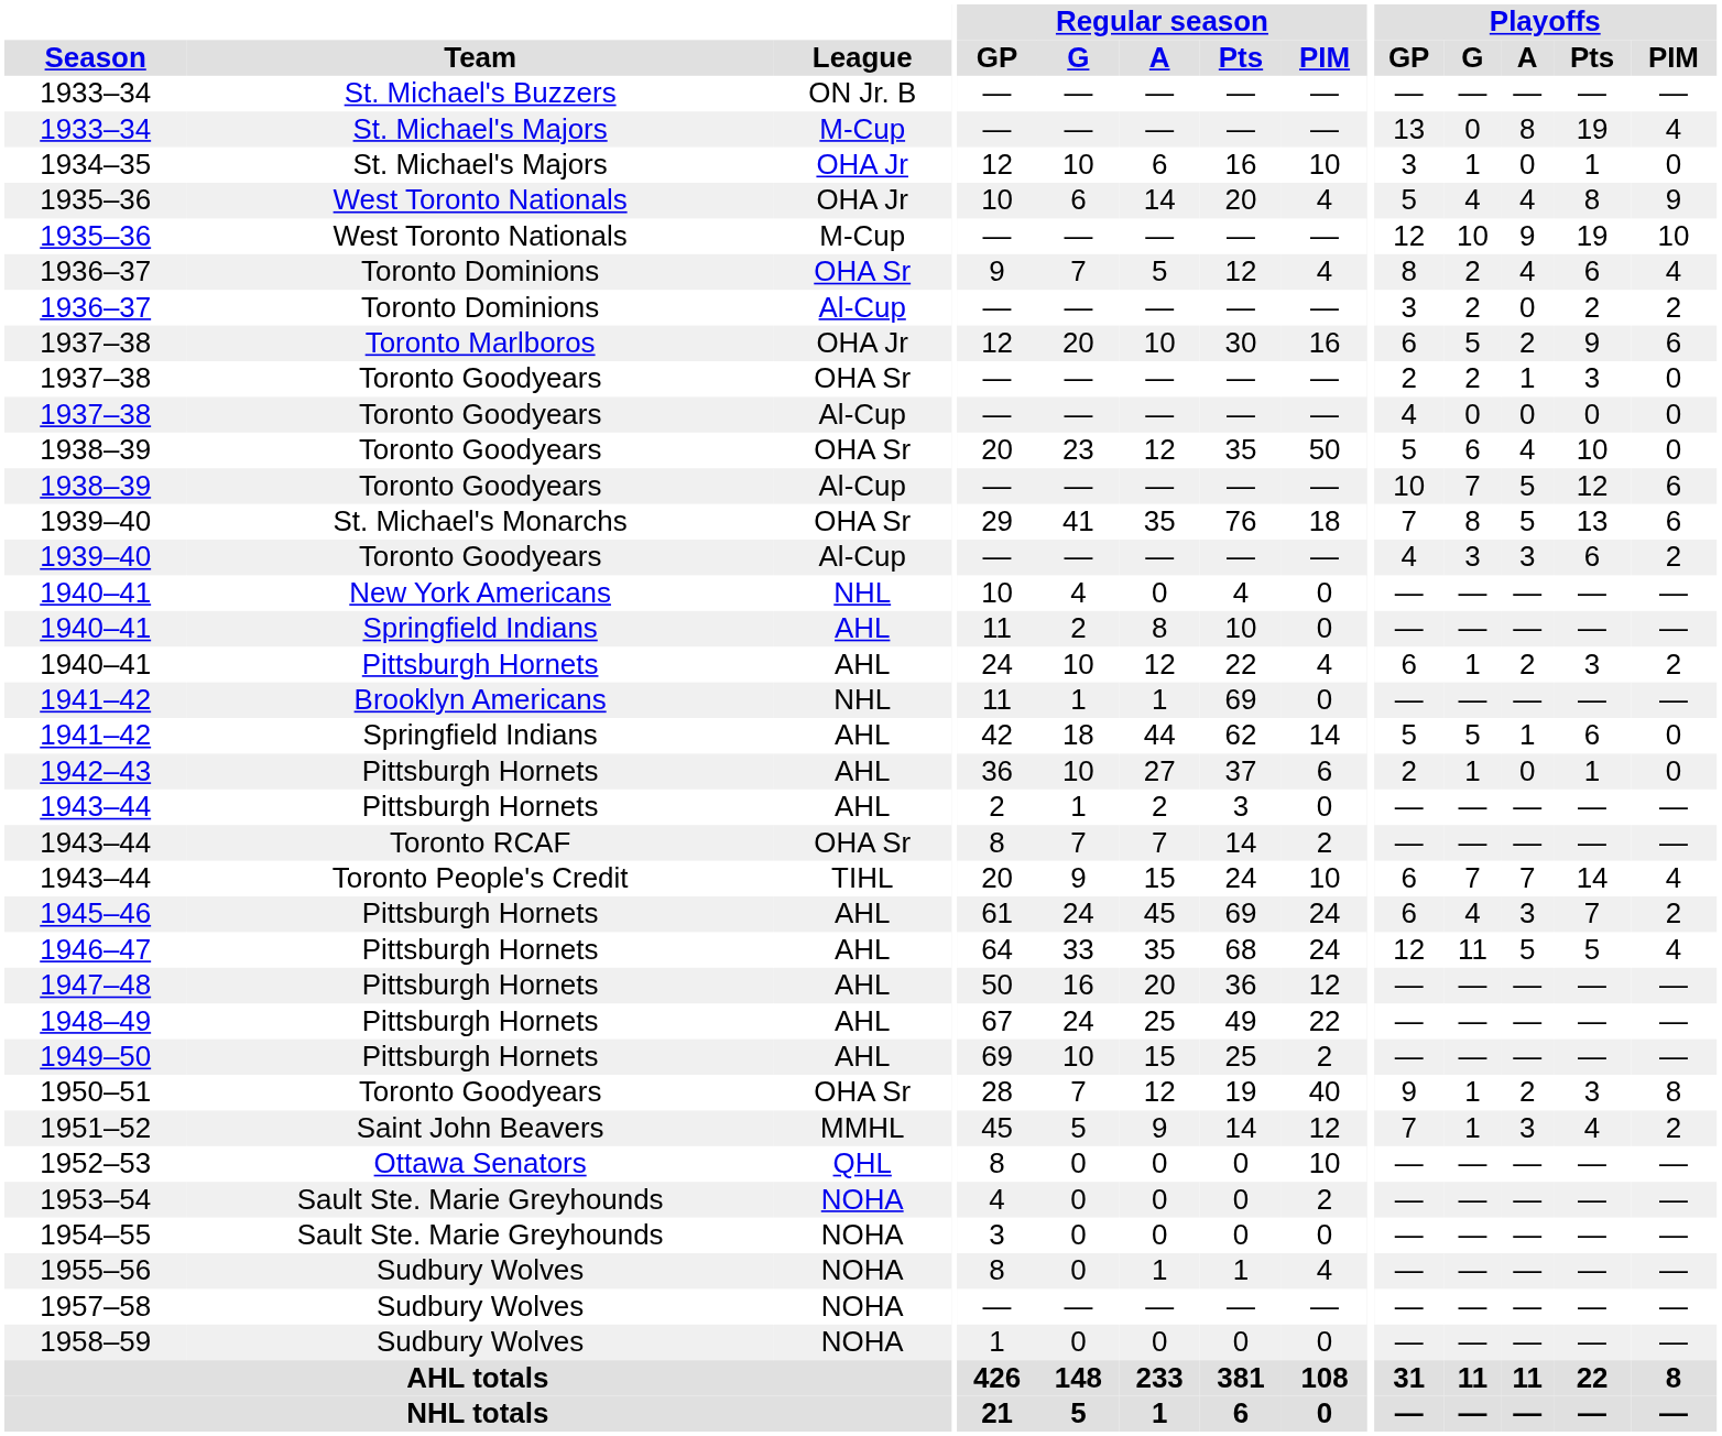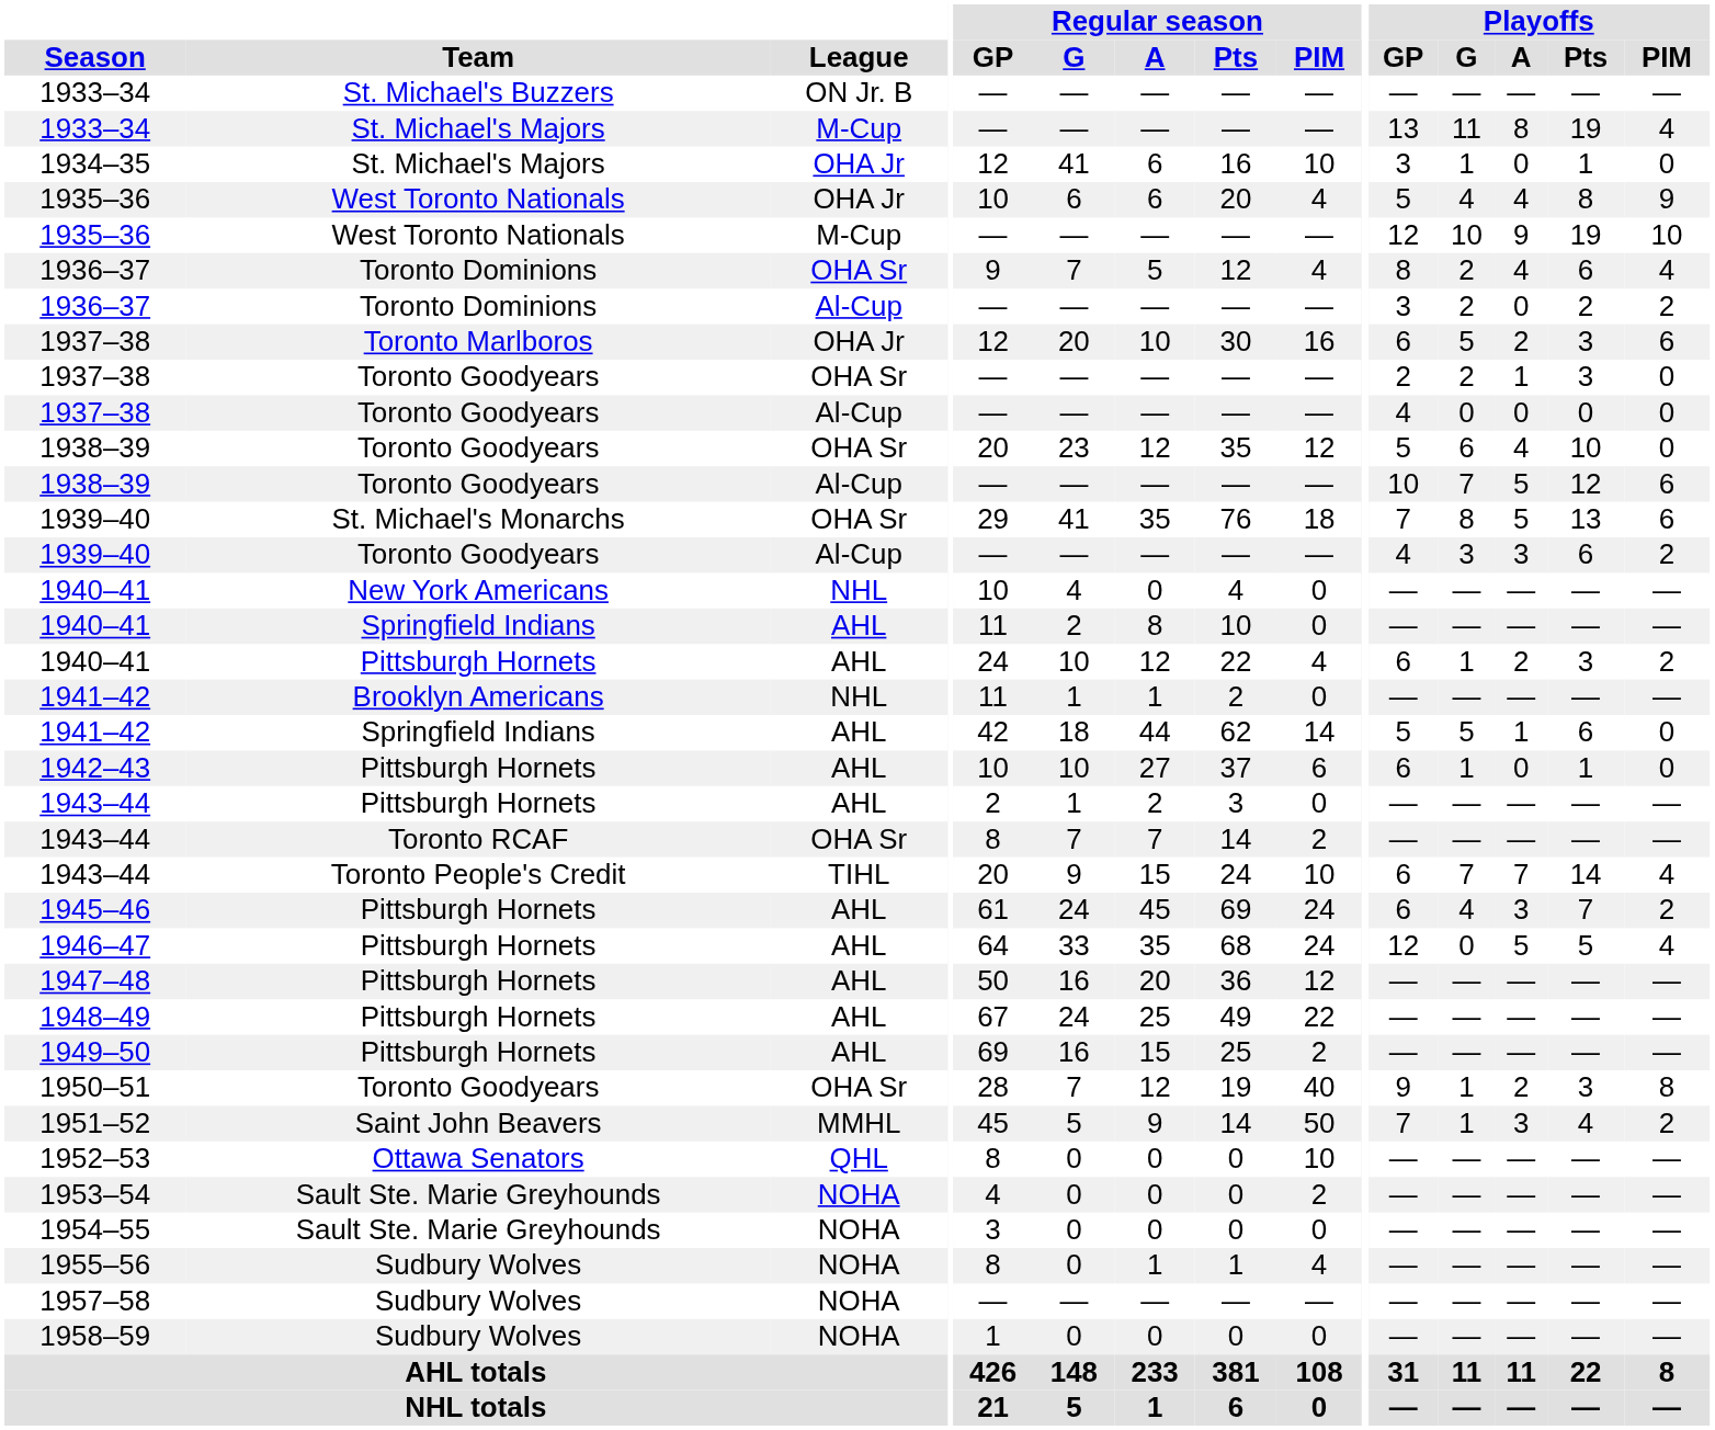1933–34 / M-Cup | Playoffs / G: 0 -> 11
1934–35 | Regular season / G: 10 -> 41
1935–36 / OHA Jr | Regular season / A: 14 -> 6
1937–38 / OHA Jr | Playoffs / Pts: 9 -> 3
1938–39 / OHA Sr | Regular season / PIM: 50 -> 12
1941–42 / NHL | Regular season / Pts: 69 -> 2
1942–43 | Regular season / GP: 36 -> 10
1942–43 | Playoffs / GP: 2 -> 6
1946–47 | Playoffs / G: 11 -> 0
1949–50 | Regular season / G: 10 -> 16
1951–52 | Regular season / PIM: 12 -> 50
